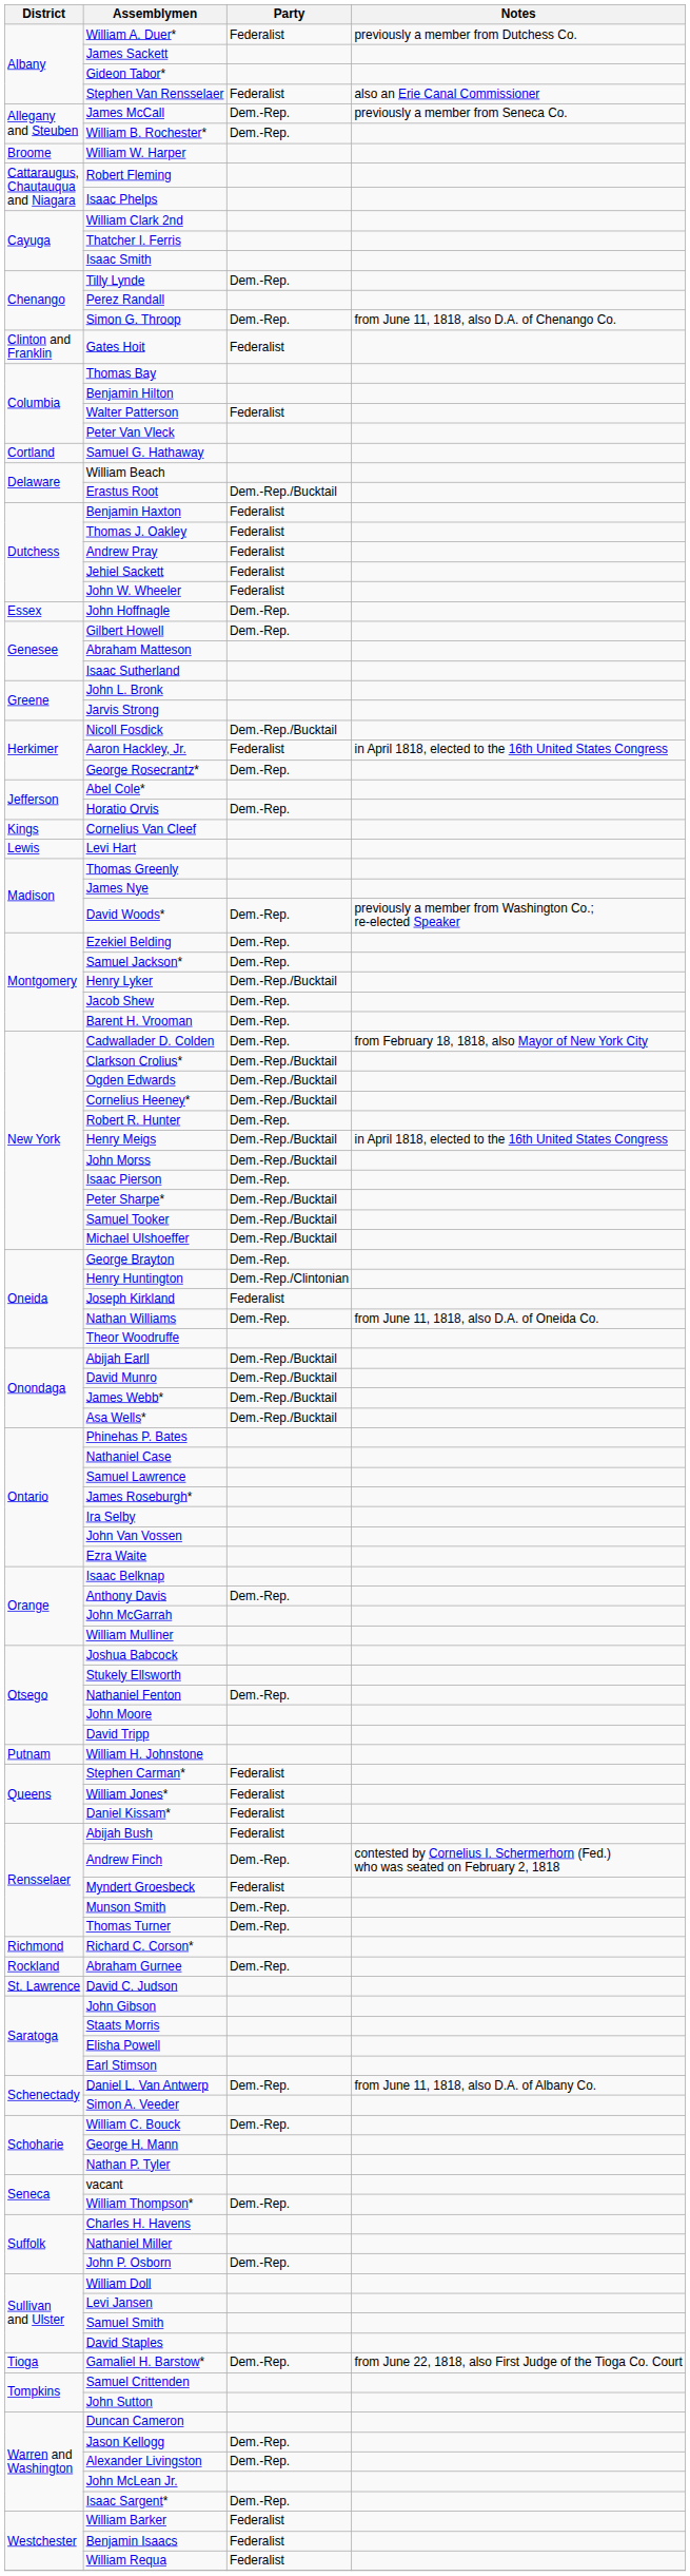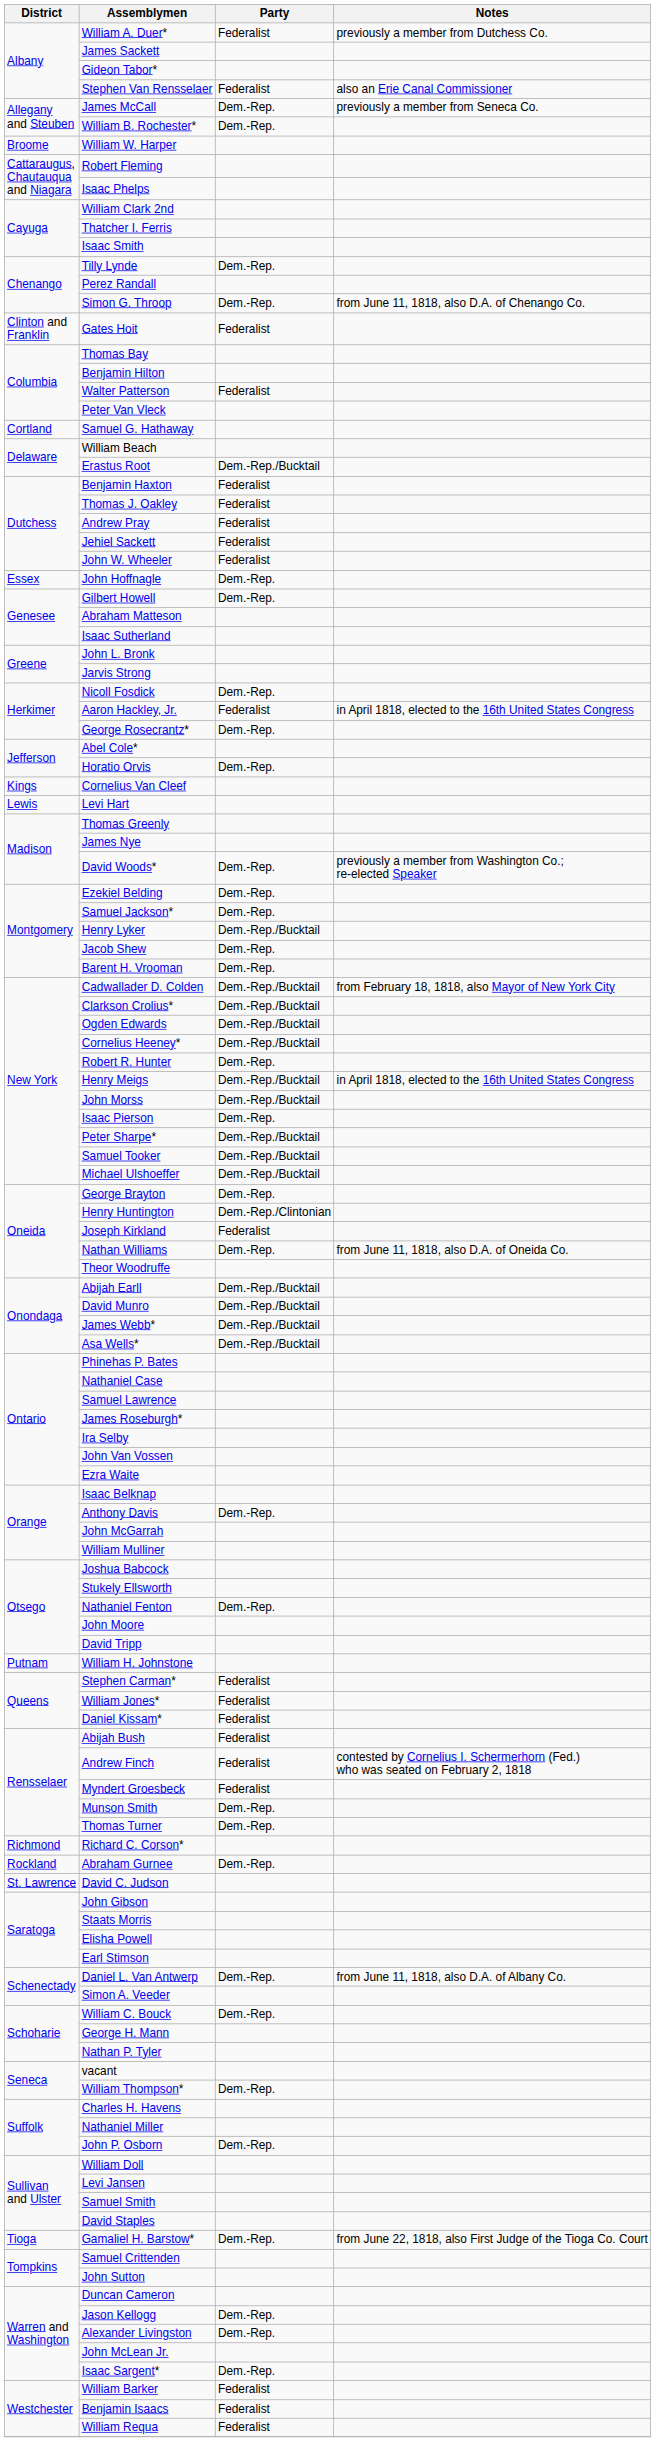Nicoll Fosdick | Party: Dem.-Rep./Bucktail -> Dem.-Rep.
Cadwallader D. Colden | Party: Dem.-Rep. -> Dem.-Rep./Bucktail
Andrew Finch | Party: Dem.-Rep. -> Federalist
